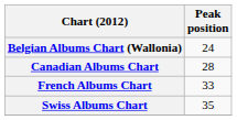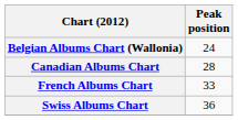Swiss Albums Chart | Peak position: 35 -> 36
